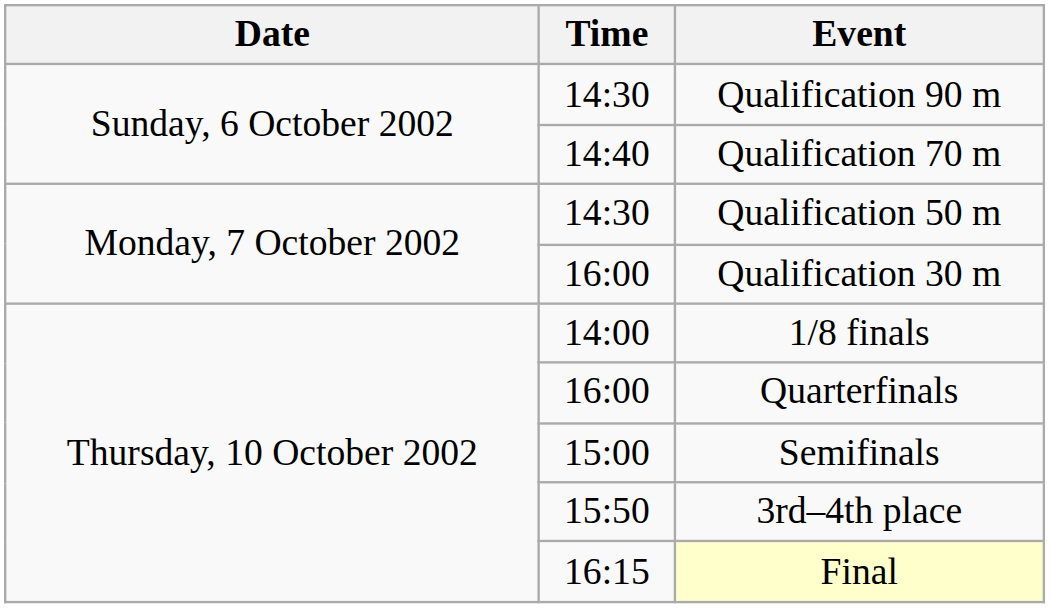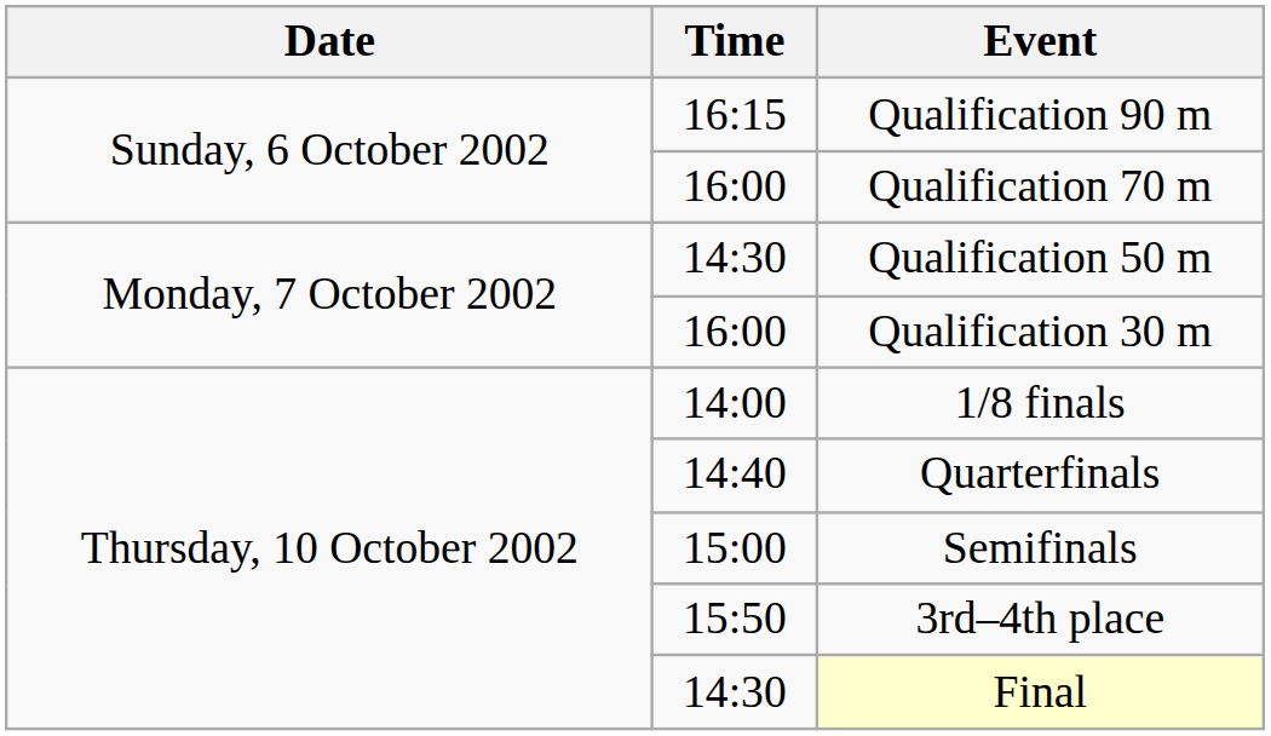Qualification 90 m | Time: 14:30 -> 16:15
Qualification 70 m | Time: 14:40 -> 16:00
Quarterfinals | Time: 16:00 -> 14:40
Final | Time: 16:15 -> 14:30
